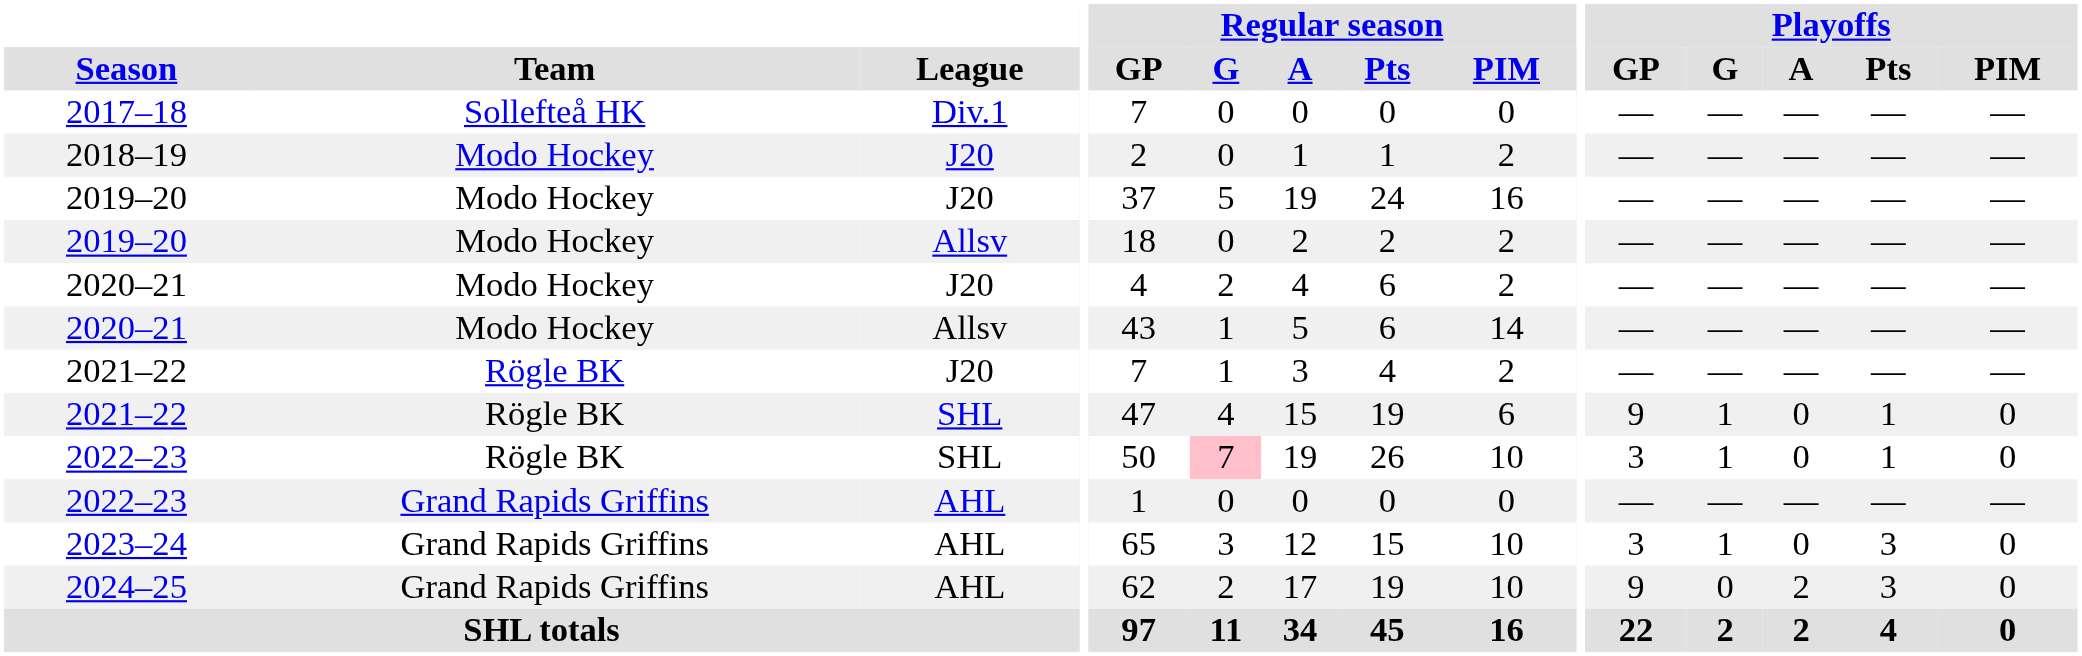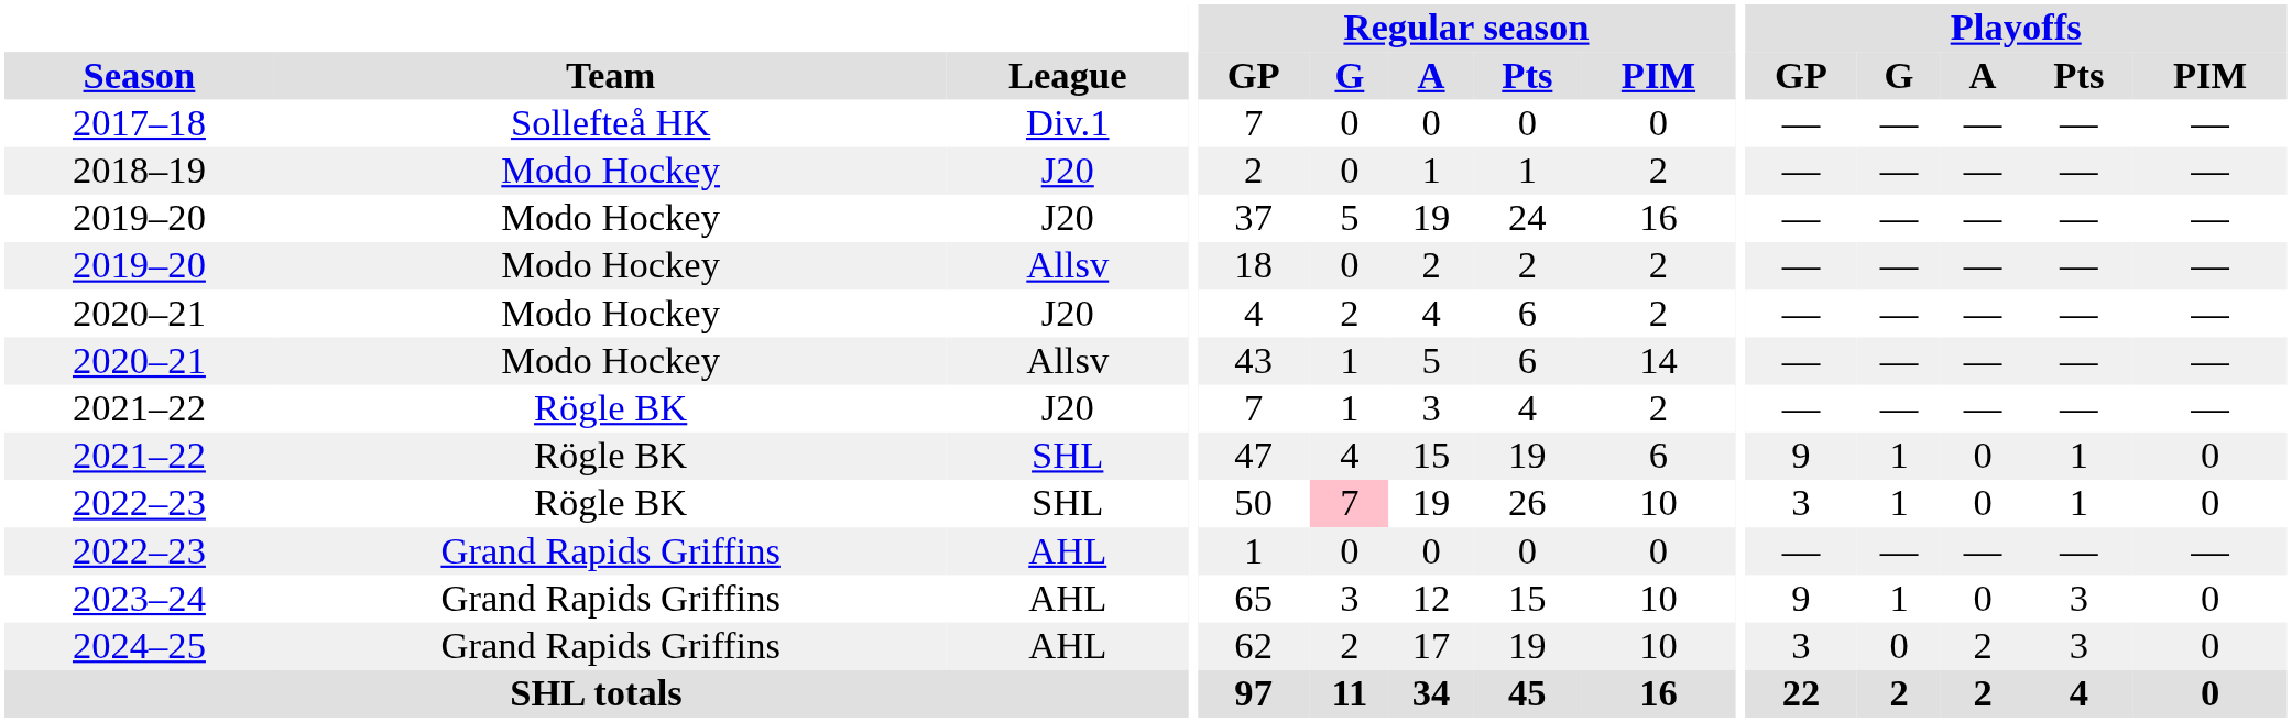2023–24 | Playoffs / GP: 3 -> 9
2024–25 | Playoffs / GP: 9 -> 3
